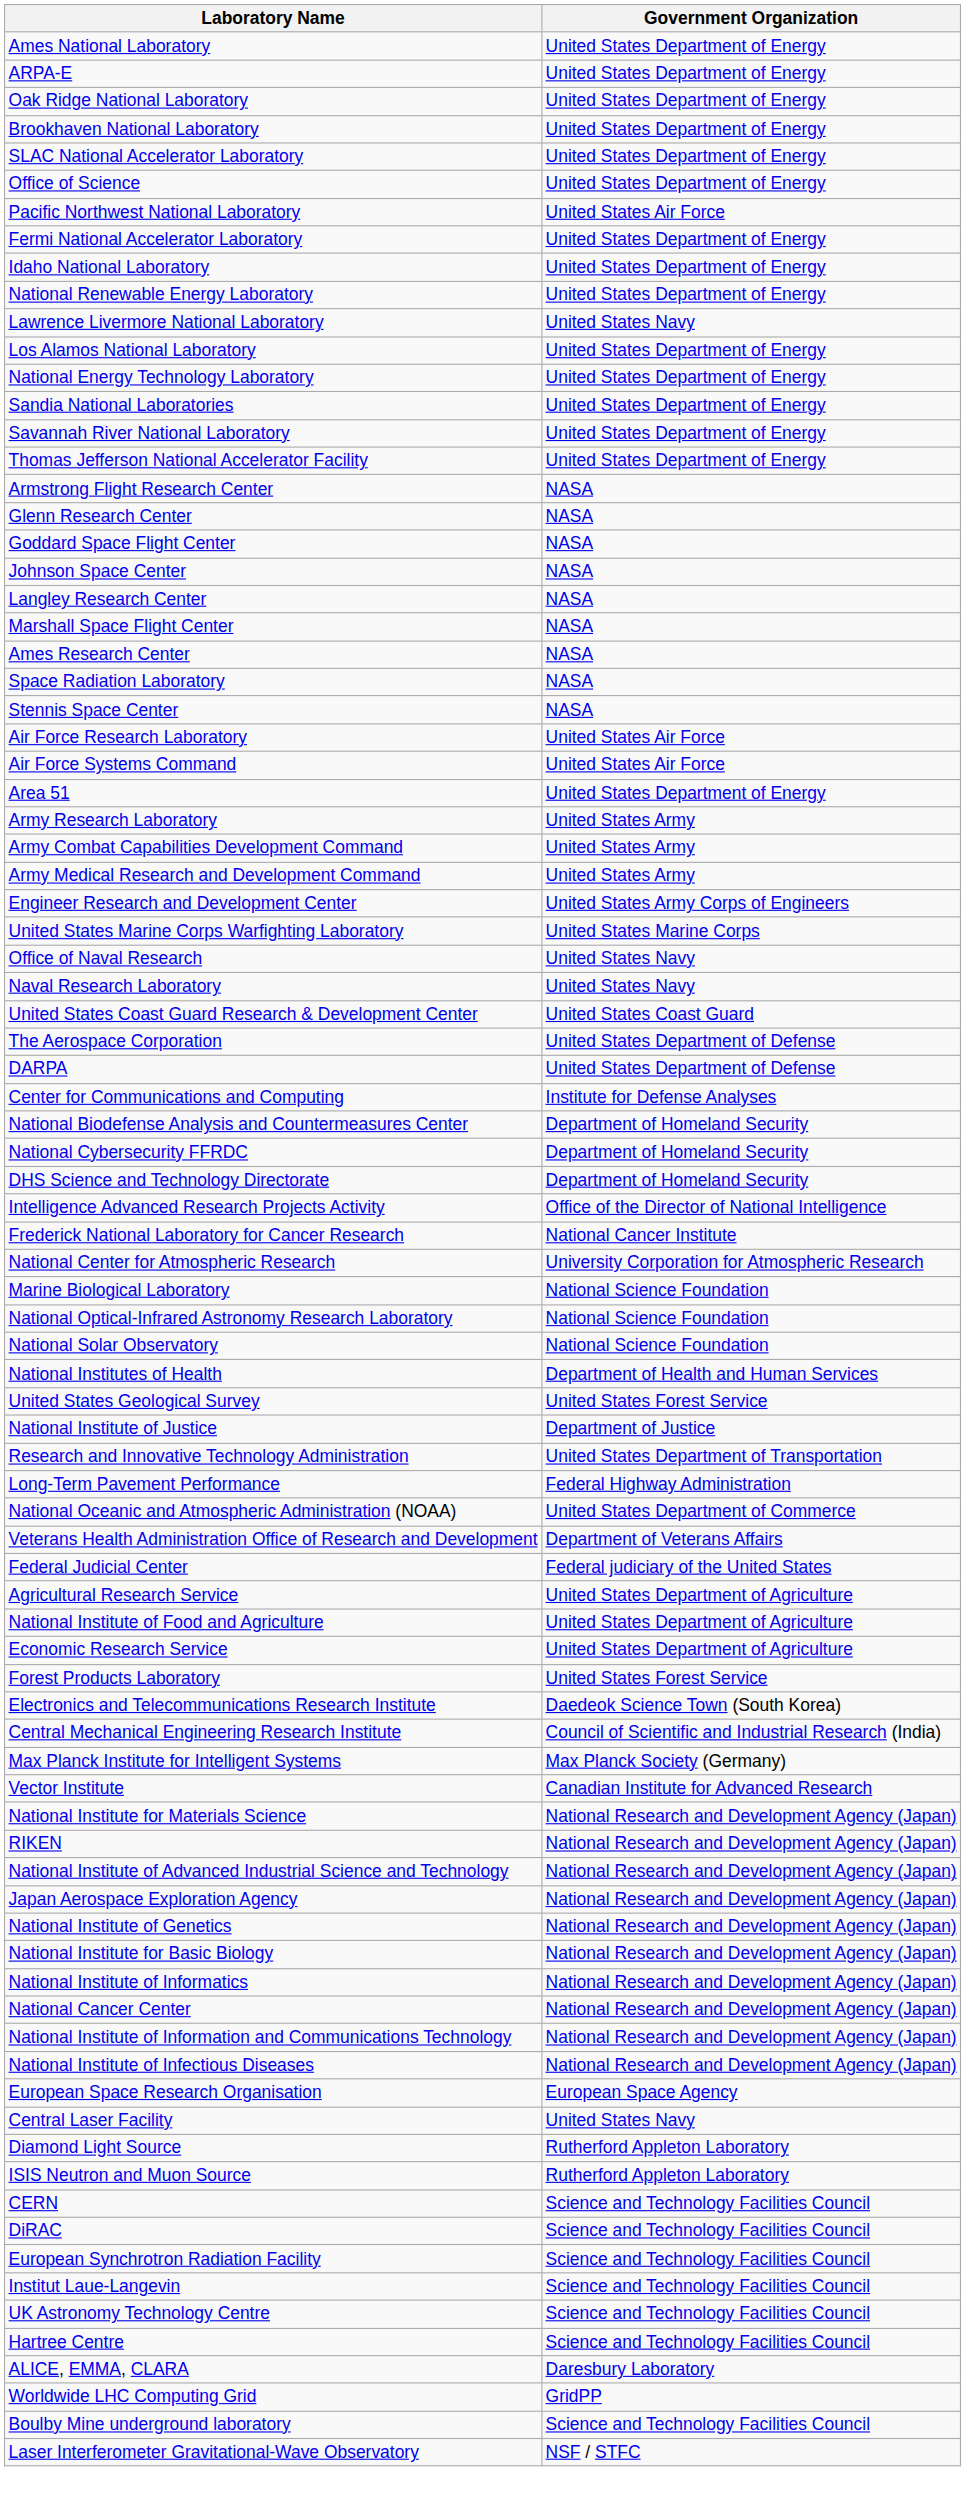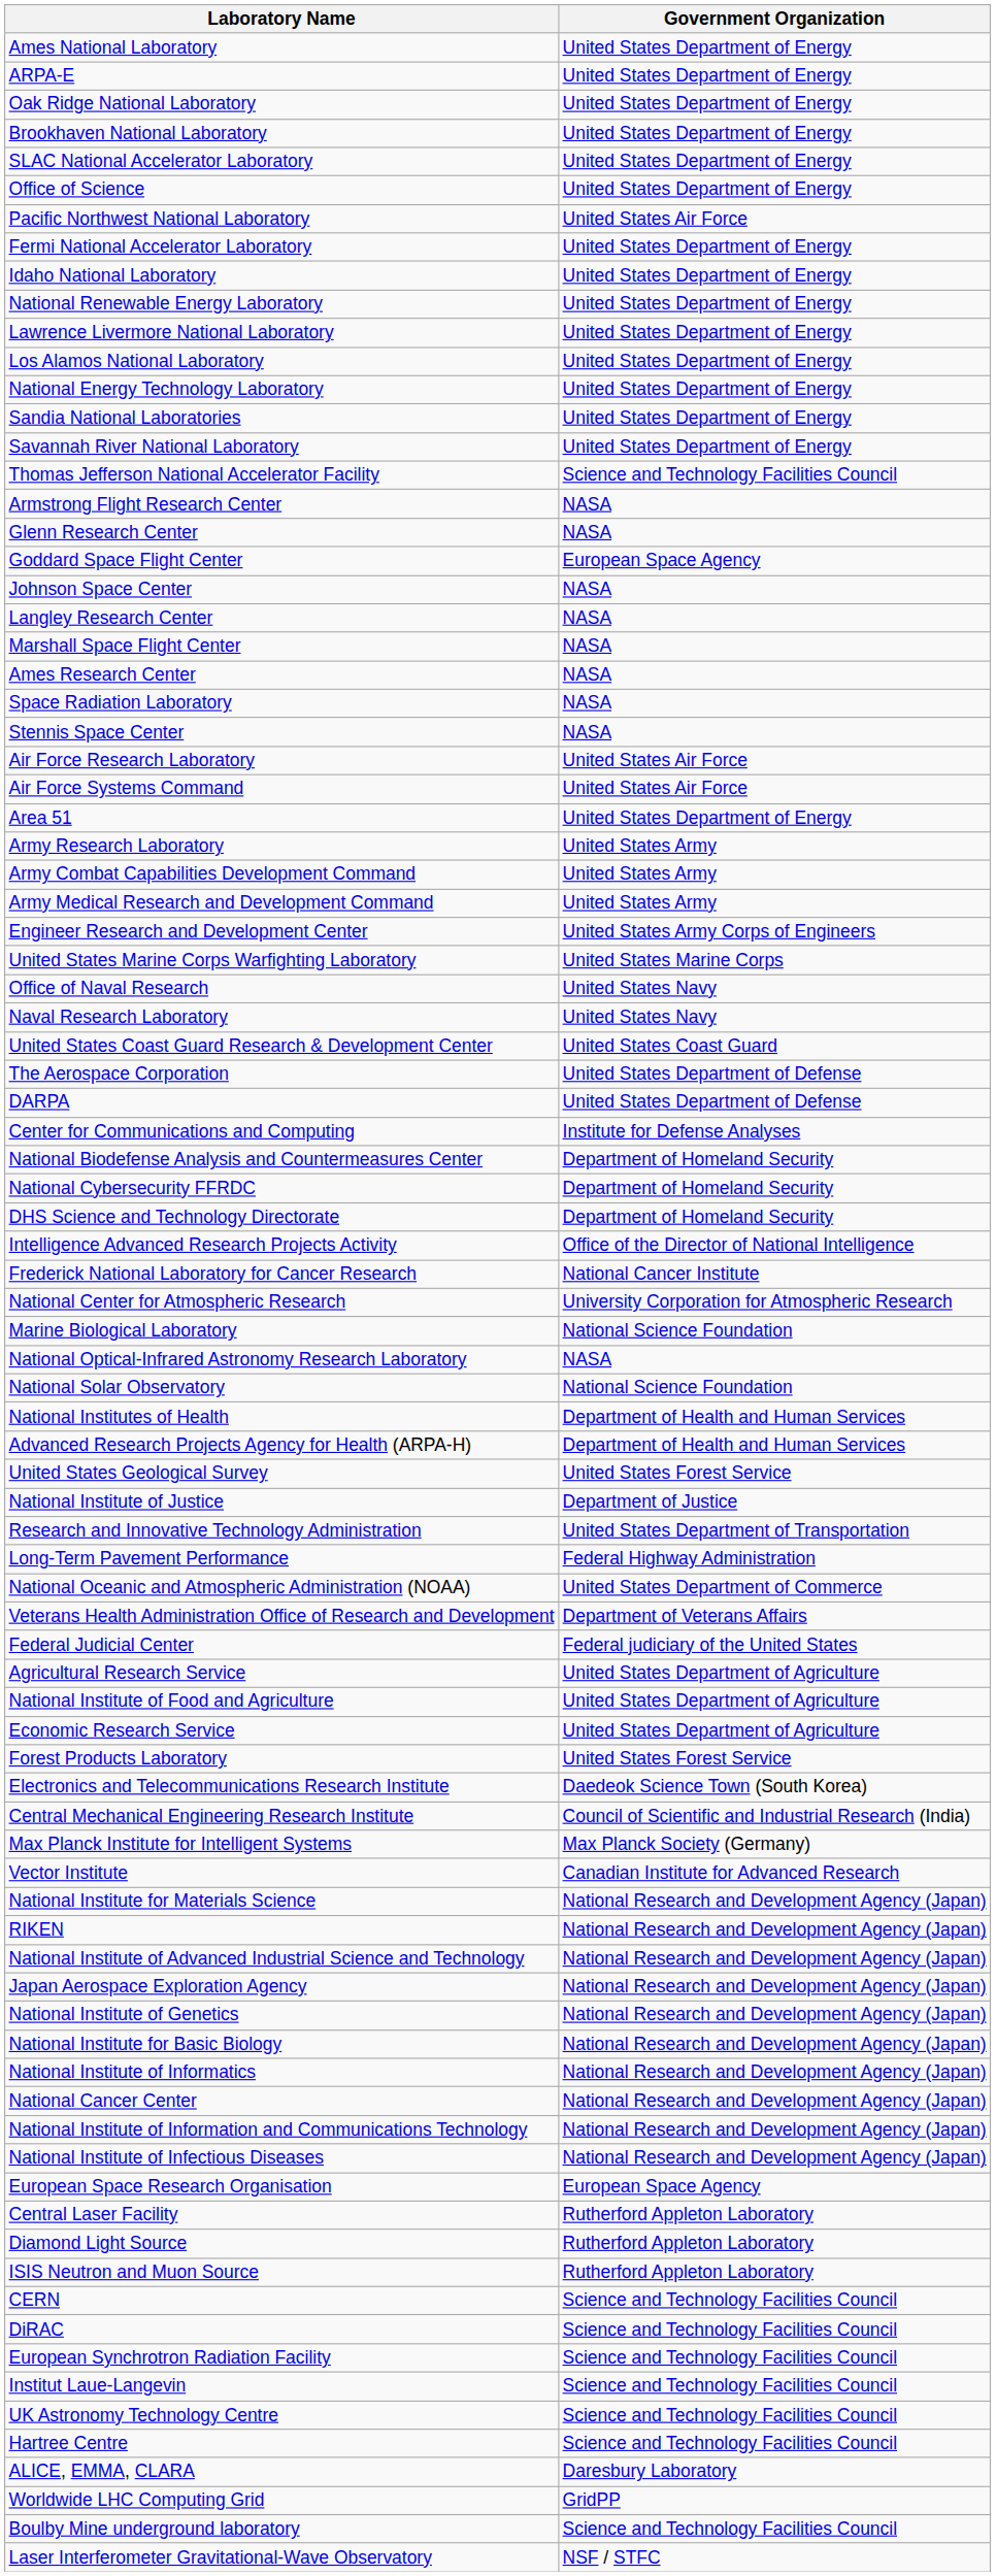Lawrence Livermore National Laboratory | Government Organization: United States Navy -> United States Department of Energy
Thomas Jefferson National Accelerator Facility | Government Organization: United States Department of Energy -> Science and Technology Facilities Council
Goddard Space Flight Center | Government Organization: NASA -> European Space Agency
National Optical-Infrared Astronomy Research Laboratory | Government Organization: National Science Foundation -> NASA
+ row: Advanced Research Projects Agency for Health (ARPA-H) | Department of Health and Human Services
Central Laser Facility | Government Organization: United States Navy -> Rutherford Appleton Laboratory
